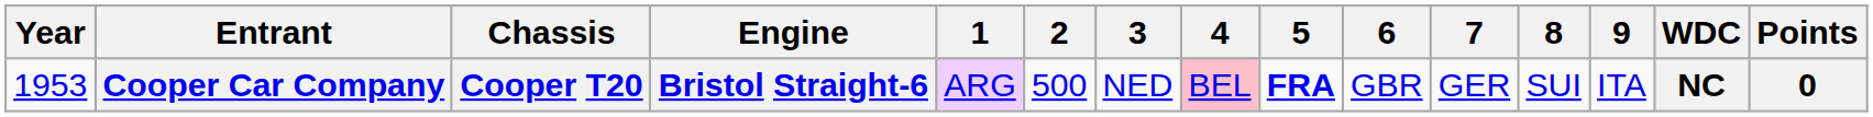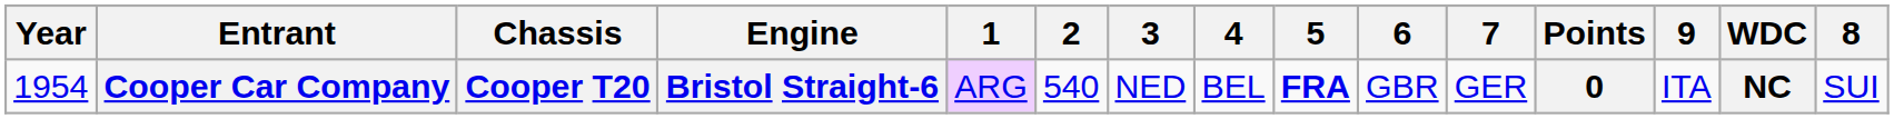columns swapped: 8 <-> Points
Cooper Car Company | Year: 1953 -> 1954
Cooper Car Company | 2: 500 -> 540
Cooper Car Company | 4: pink background -> no background
